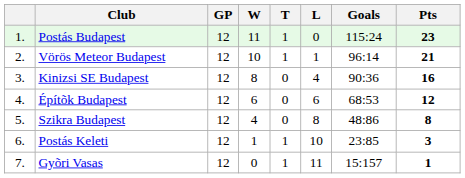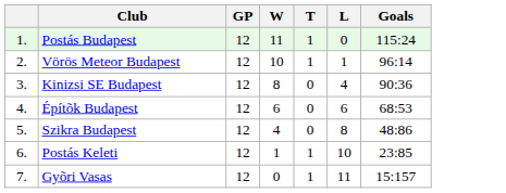- column: Pts | 23 | 21 | 16 | 12 | 8 | 3 | 1
